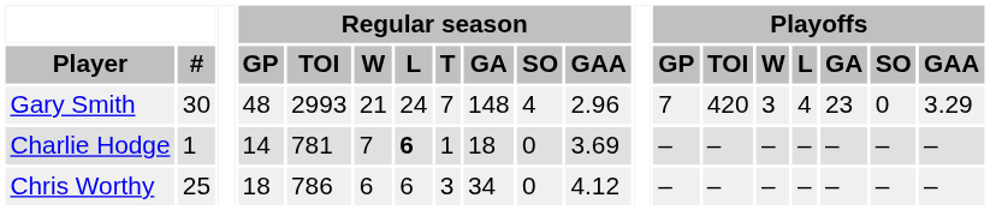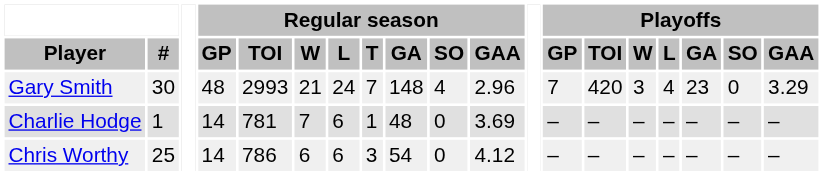Charlie Hodge | Regular season / L: bold -> normal
Charlie Hodge | Regular season / GA: 18 -> 48
Chris Worthy | Regular season / GP: 18 -> 14
Chris Worthy | Regular season / GA: 34 -> 54
